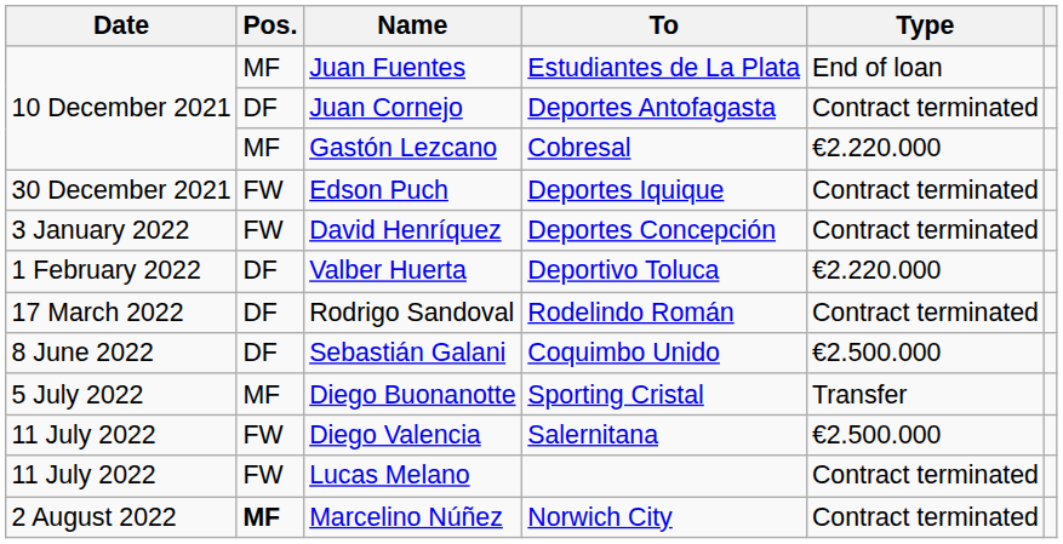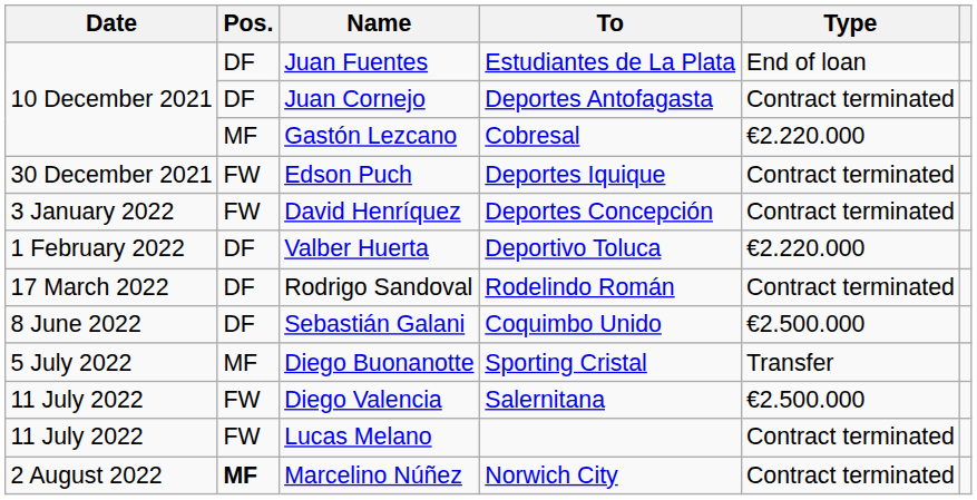Juan Fuentes | Pos.: MF -> DF
